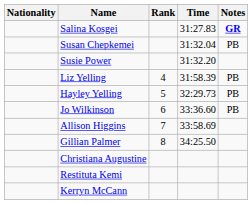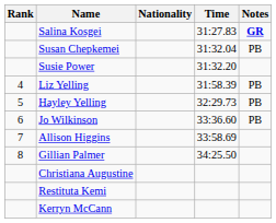columns swapped: Rank <-> Nationality
